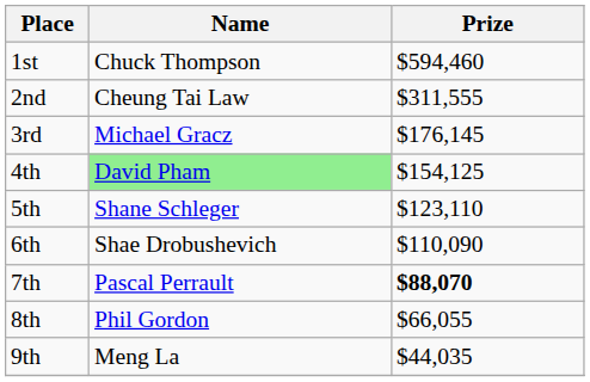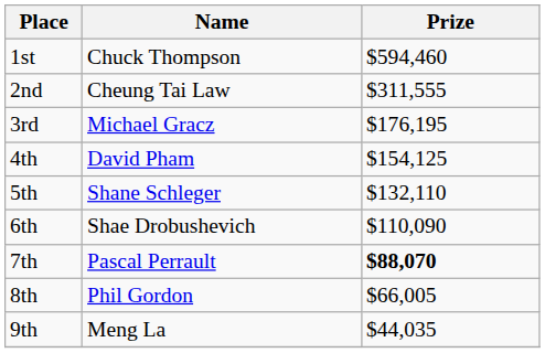3rd | Prize: $176,145 -> $176,195
4th | Name: lightgreen background -> no background
5th | Prize: $123,110 -> $132,110
8th | Prize: $66,055 -> $66,005
